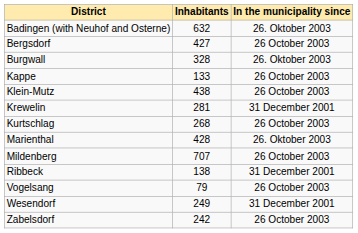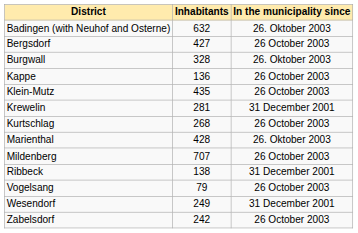Kappe | Inhabitants: 133 -> 136
Klein-Mutz | Inhabitants: 438 -> 435
